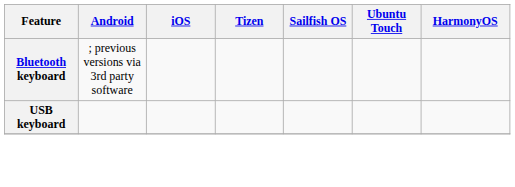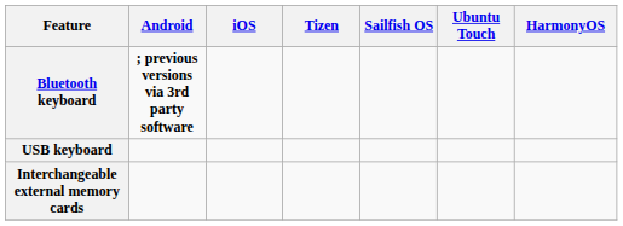Bluetooth keyboard | Android: normal -> bold
+ row: Interchangeable external memory cards
